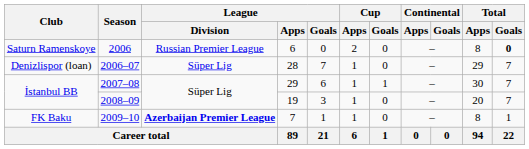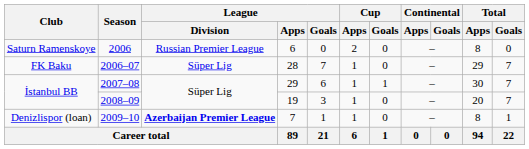2006 | Total / Goals: bold -> normal
2006–07 | Club: Denizlispor (loan) -> FK Baku
2009–10 | Club: FK Baku -> Denizlispor (loan)
